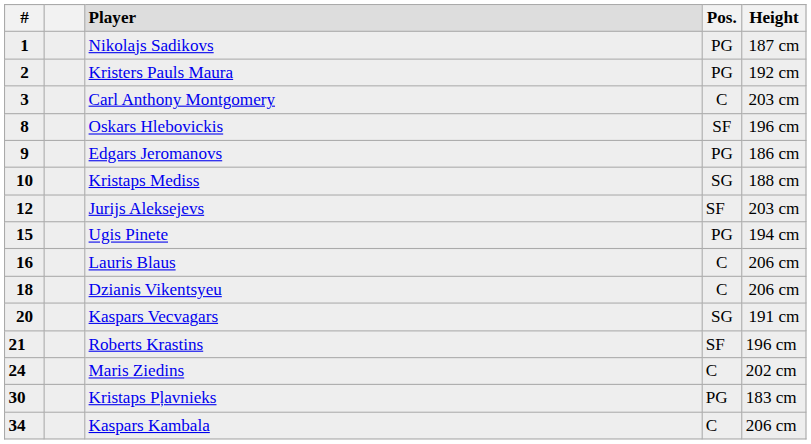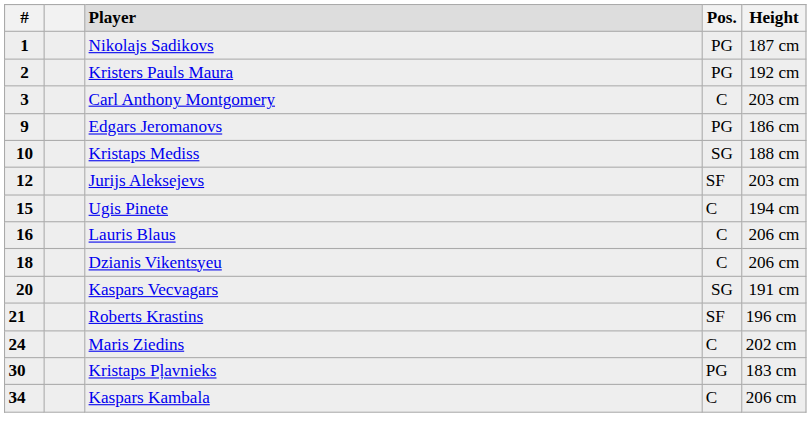- row: 8 | Oskars Hlebovickis | SF | 196 cm
Ugis Pinete | Pos.: PG -> C
